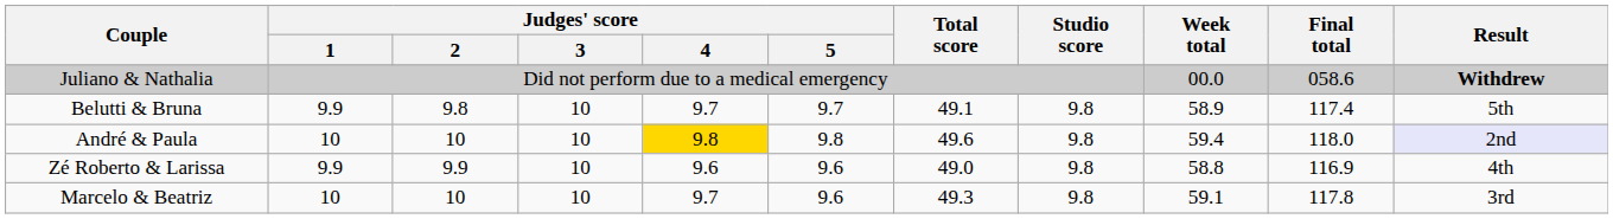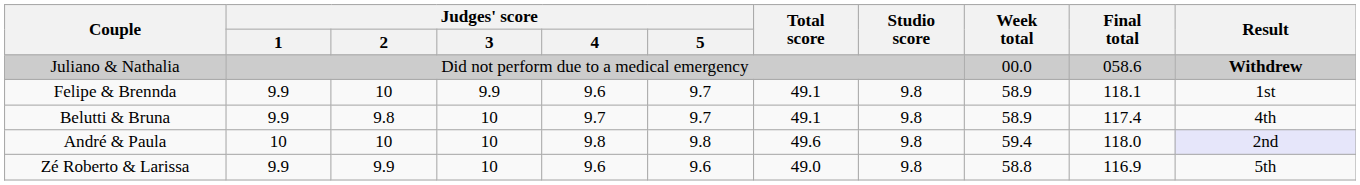+ row: Felipe & Brennda | 9.9 | 10 | 9.9 | 9.6 | 9.7 | 49.1 | 9.8 | 58.9 | 118.1 | 1st
Belutti & Bruna | Result: 5th -> 4th
André & Paula | Judges' score / 4: gold background -> no background
Zé Roberto & Larissa | Result: 4th -> 5th
- row: Marcelo & Beatriz | 10 | 10 | 10 | 9.7 | 9.6 | 49.3 | 9.8 | 59.1 | 117.8 | 3rd
